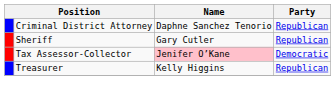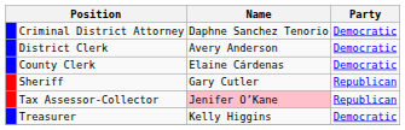Criminal District Attorney | Party: Republican -> Democratic
+ row: District Clerk | Avery Anderson | Democratic
+ row: County Clerk | Elaine Cárdenas | Democratic
Tax Assessor-Collector | Party: Democratic -> Republican
Treasurer | Party: Republican -> Democratic
